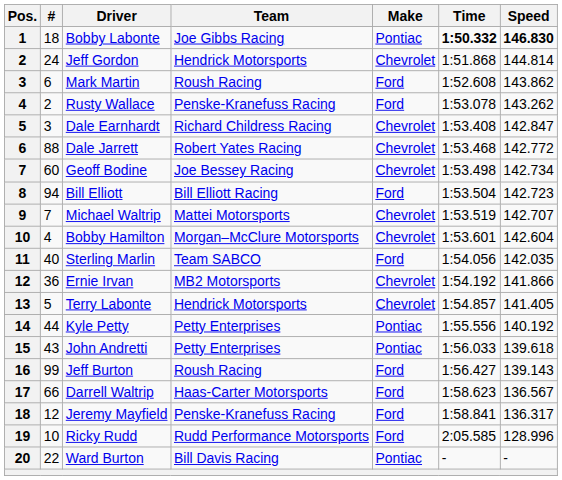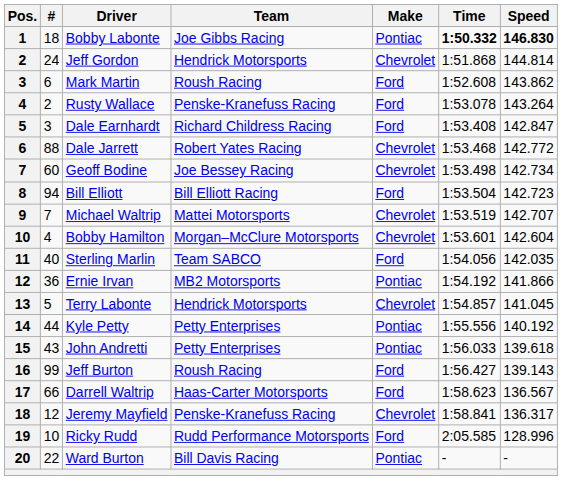Rusty Wallace | Speed: 143.262 -> 143.264
Dale Earnhardt | Make: Chevrolet -> Ford
Ernie Irvan | Make: Chevrolet -> Pontiac
Terry Labonte | Speed: 141.405 -> 141.045
Jeremy Mayfield | Make: Ford -> Chevrolet
